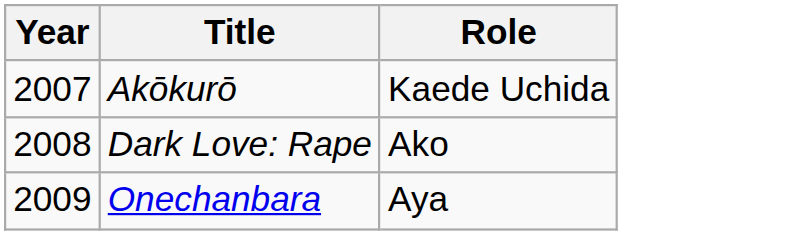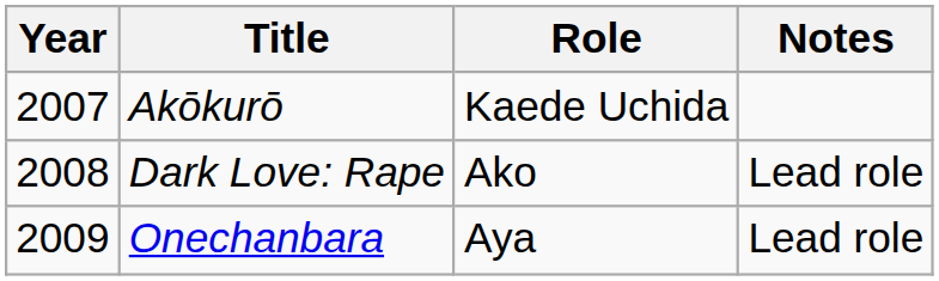+ column: Notes | Lead role | Lead role
